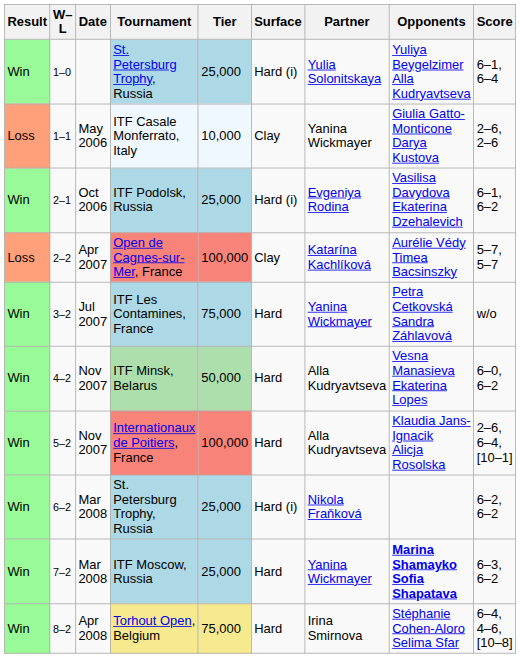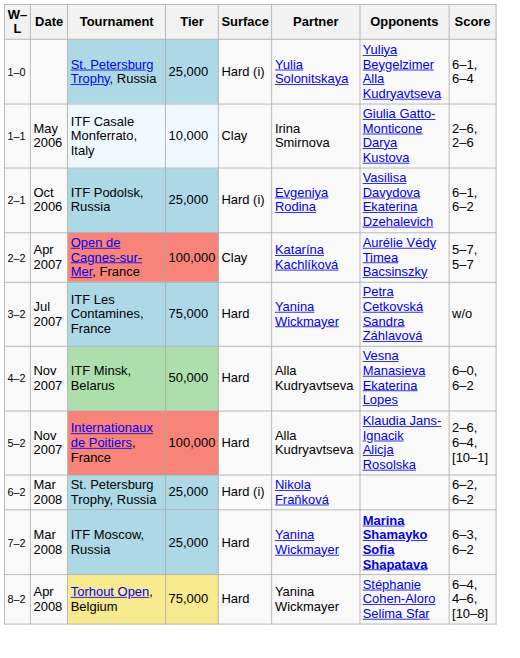- column: Result | Win | Loss | Win | Loss | Win | Win | Win | Win | Win | Win
ITF Casale Monferrato, Italy | Partner: Yanina Wickmayer -> Irina Smirnova
Torhout Open, Belgium | Partner: Irina Smirnova -> Yanina Wickmayer
